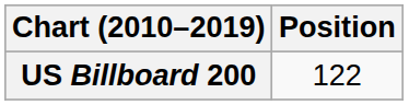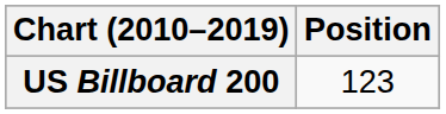US Billboard 200 | Position: 122 -> 123
